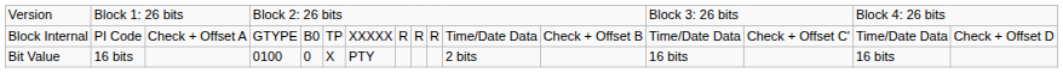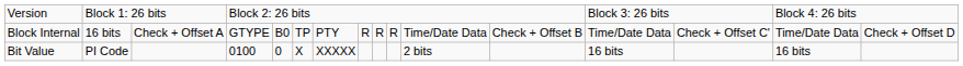Block Internal | column 2: PI Code -> 16 bits
Block Internal | column 7: XXXXX -> PTY
Bit Value | column 2: 16 bits -> PI Code
Bit Value | column 7: PTY -> XXXXX
